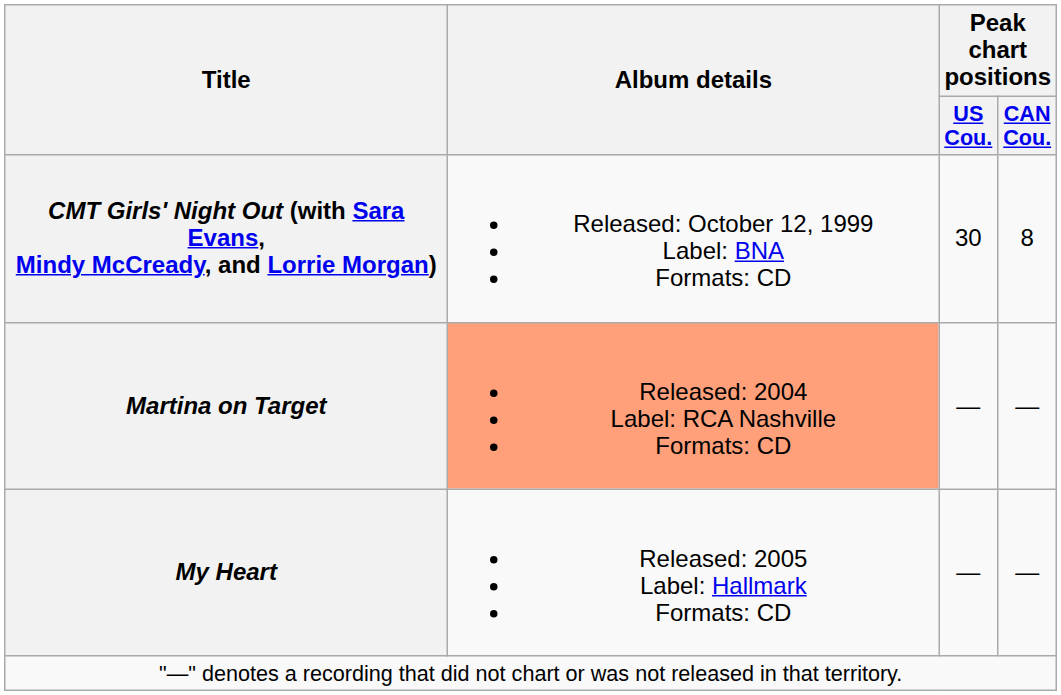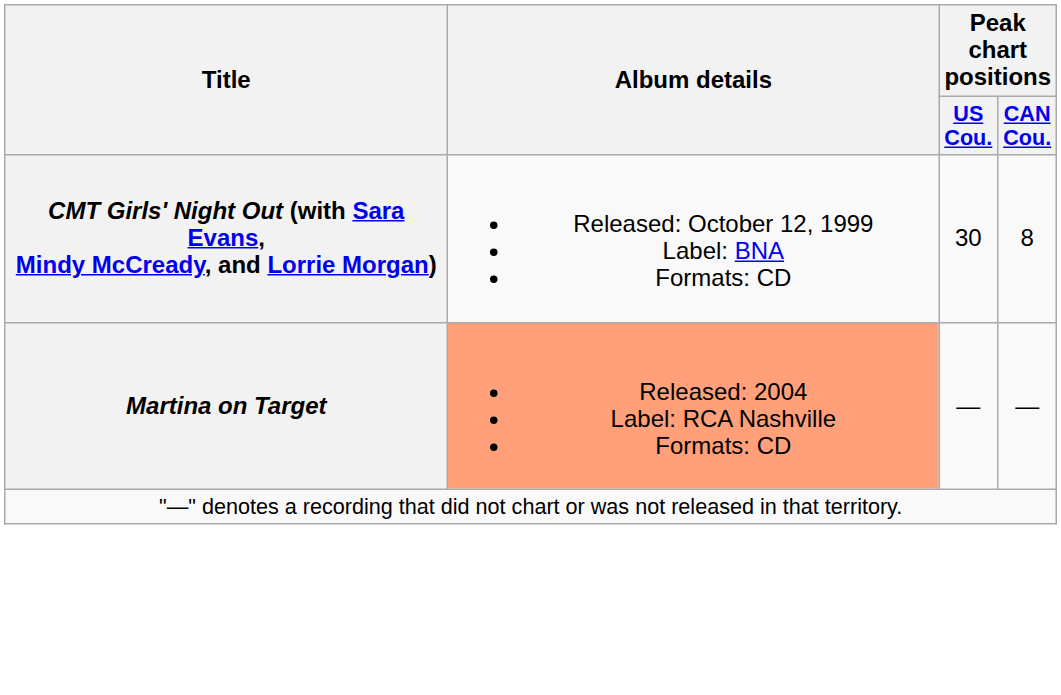- row: My Heart | Released: 2005 Label: Hallmark Formats: CD | — | —
